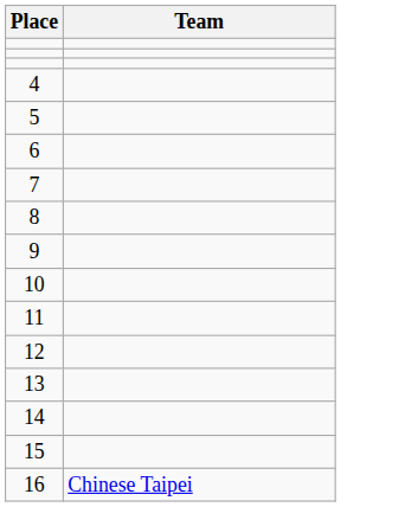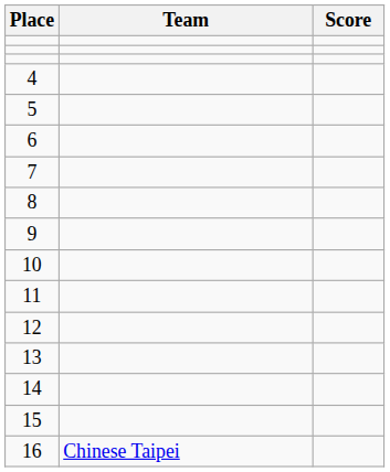+ column: Score
